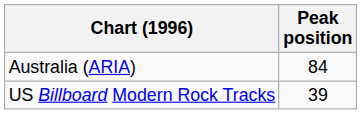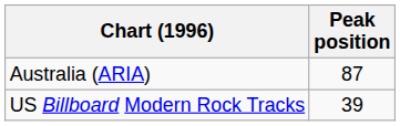Australia (ARIA) | Peak position: 84 -> 87
